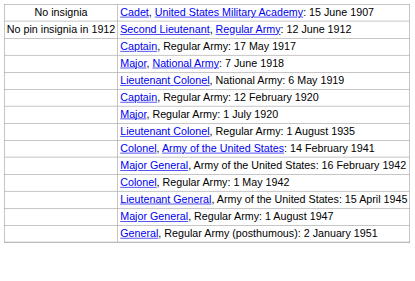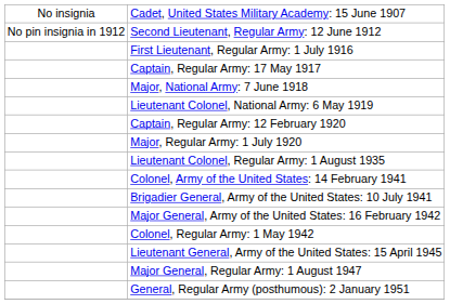+ row: First Lieutenant, Regular Army: 1 July 1916
+ row: Brigadier General, Army of the United States: 10 July 1941
